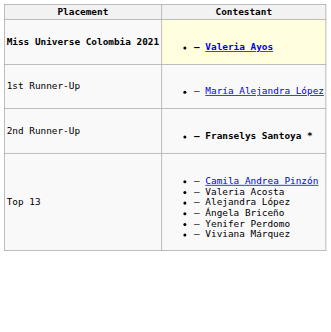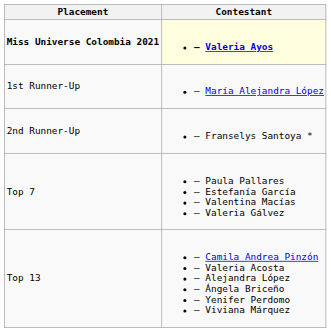2nd Runner-Up | Contestant: bold -> normal
+ row: Top 7 | – Paula Pallares – Estefanía García – Valentina Macías – Valeria Gálvez
